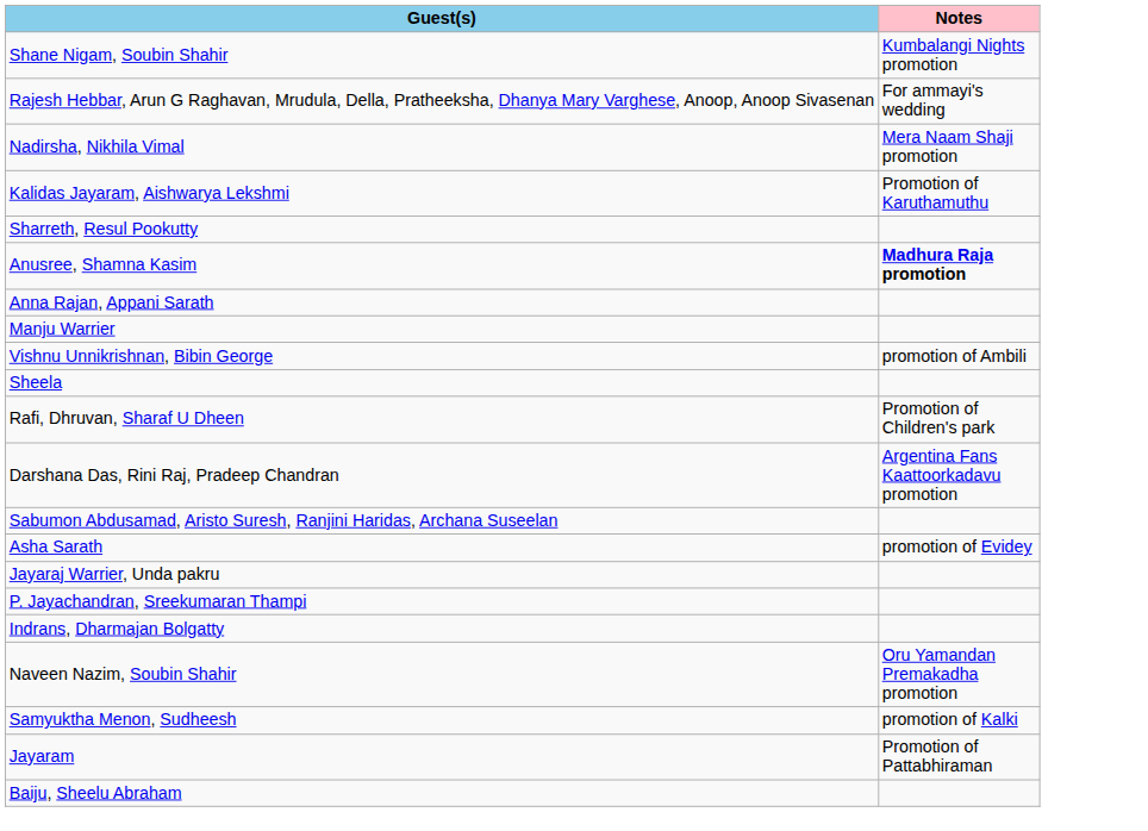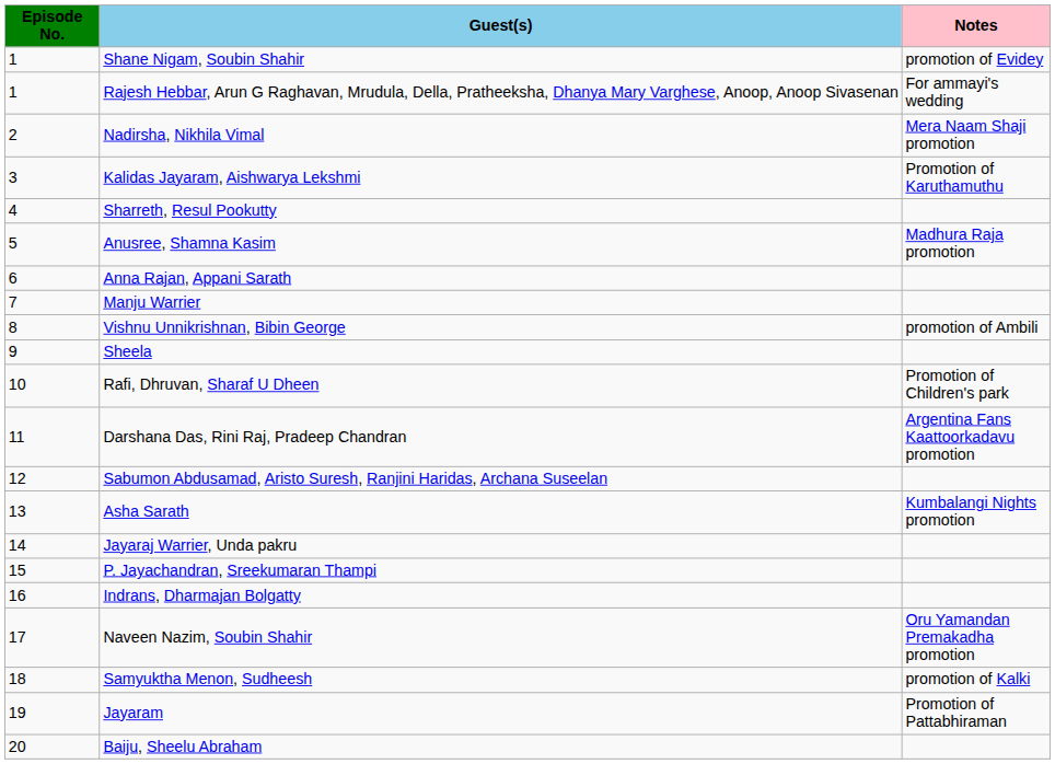+ column: Episode No. | 1 | 1 | 2 | 3 | 4 | 5 | 6 | 7 | 8 | 9 | 10 | 11 | 12 | 13 | 14 | 15 | 16 | 17 | 18 | 19 | 20
Shane Nigam, Soubin Shahir | Notes: Kumbalangi Nights promotion -> promotion of Evidey
Anusree, Shamna Kasim | Notes: bold -> normal
Asha Sarath | Notes: promotion of Evidey -> Kumbalangi Nights promotion
